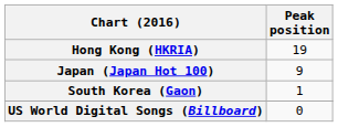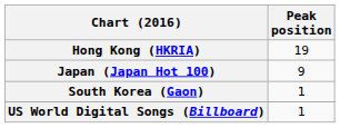US World Digital Songs (Billboard) | Peak position: 0 -> 1
